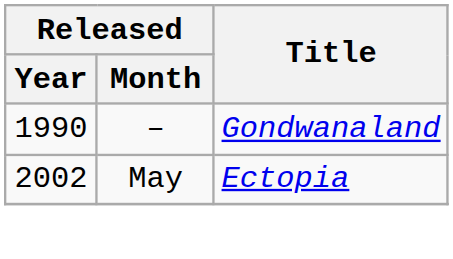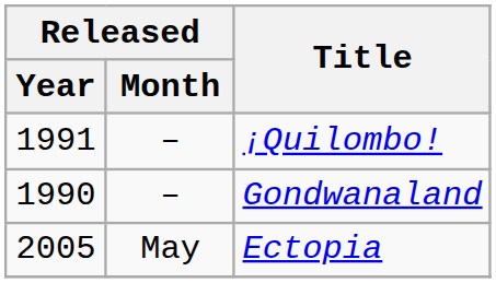+ row: 1991 | – | ¡Quilombo!
Ectopia | Released / Year: 2002 -> 2005
